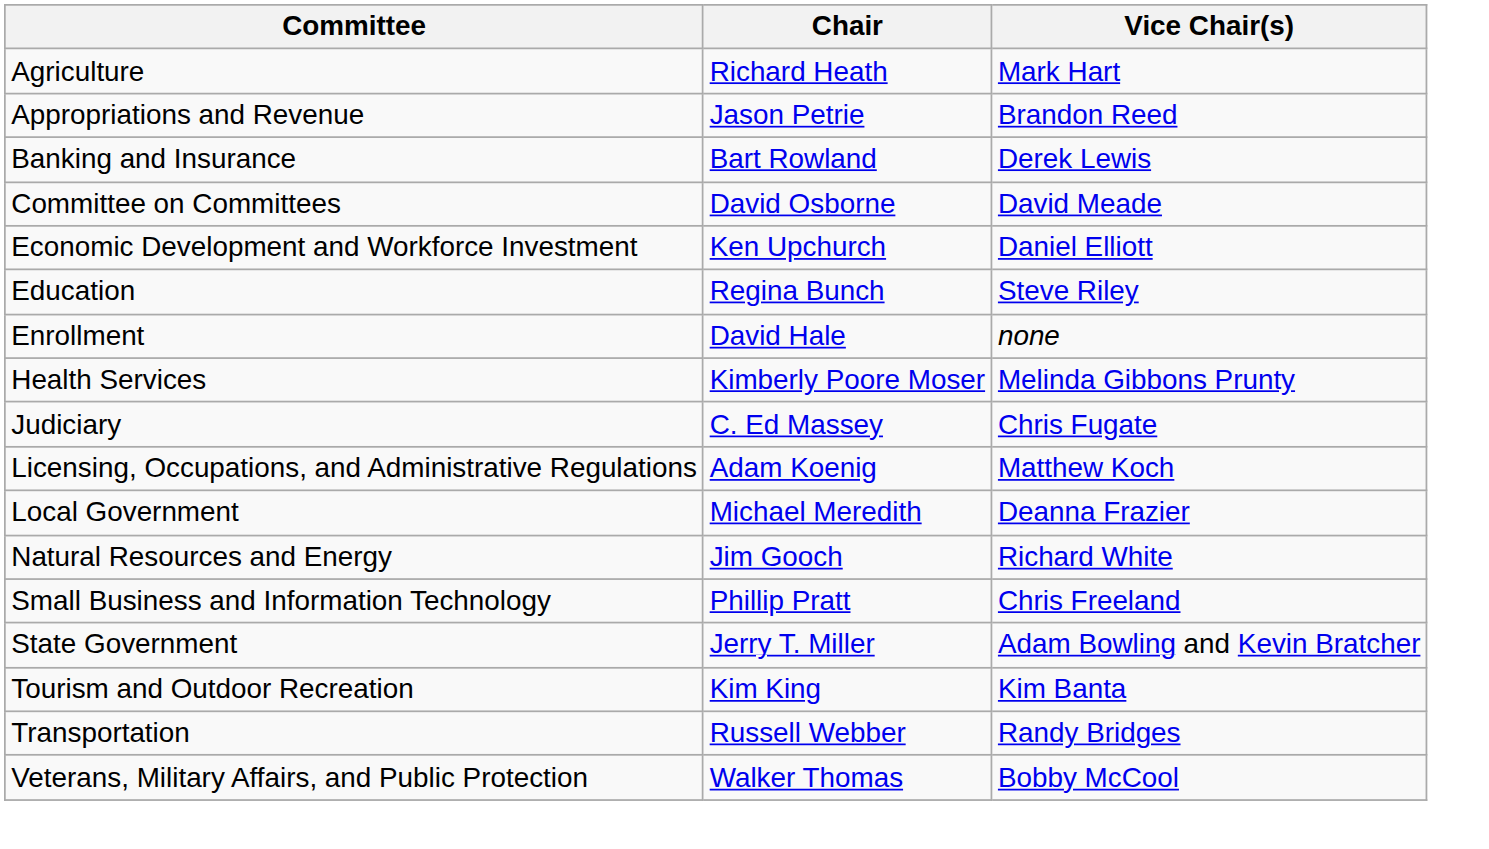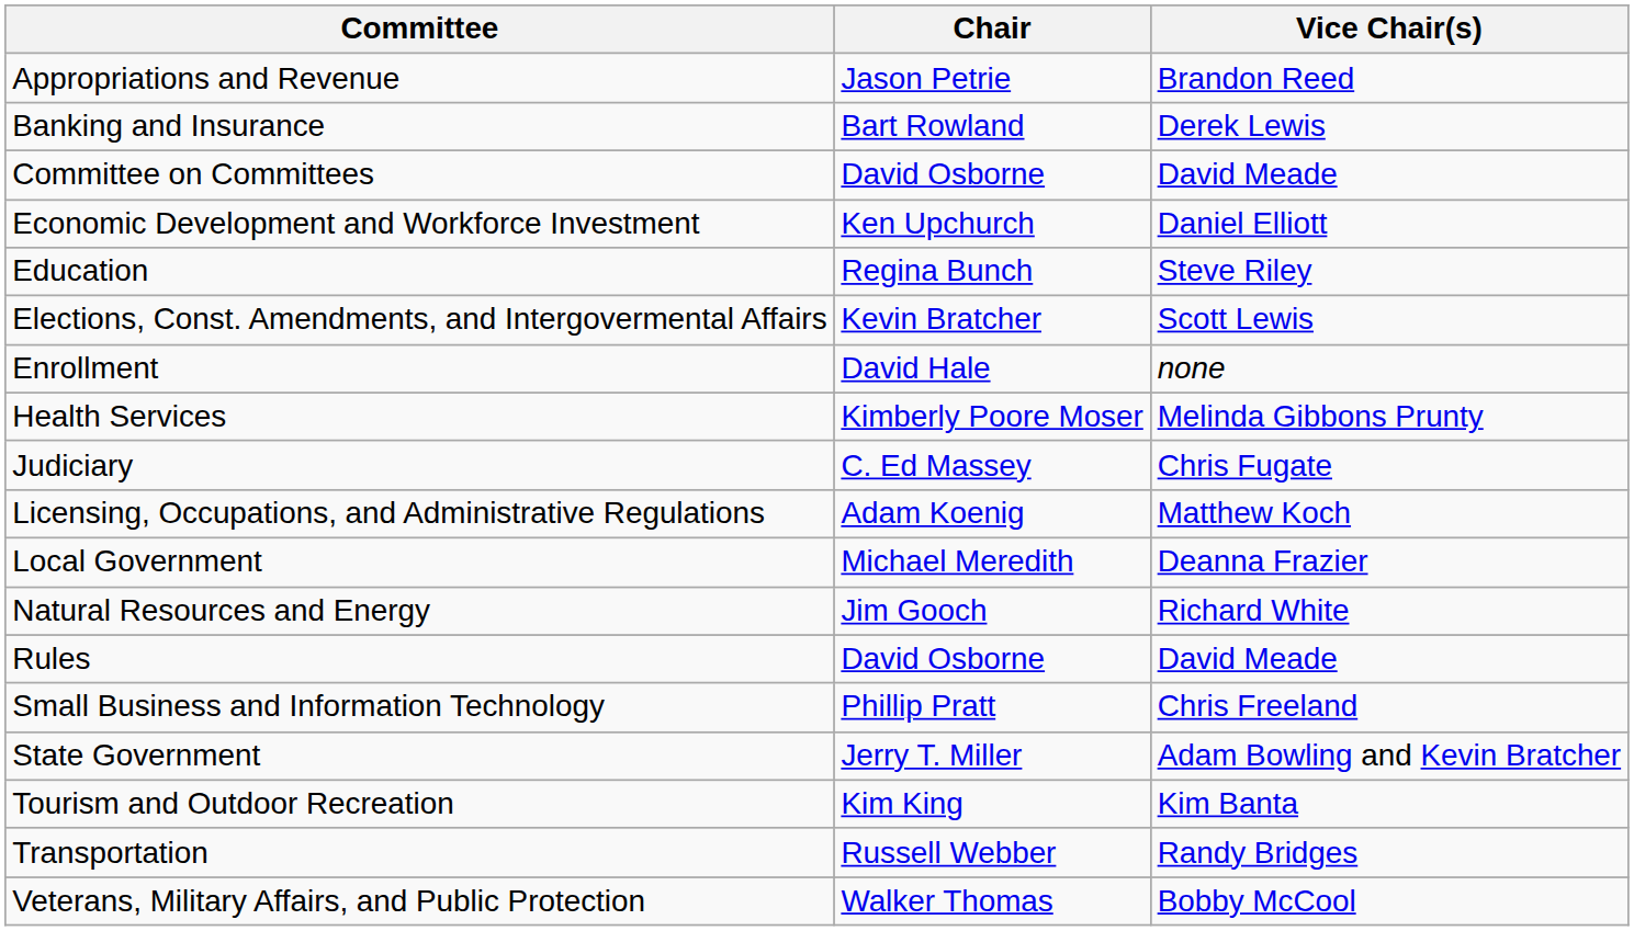- row: Agriculture | Richard Heath | Mark Hart
+ row: Elections, Const. Amendments, and Intergovermental Affairs | Kevin Bratcher | Scott Lewis
+ row: Rules | David Osborne | David Meade
